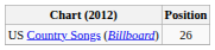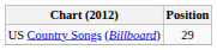US Country Songs (Billboard) | Position: 26 -> 29
